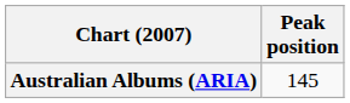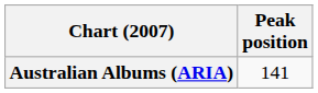Australian Albums (ARIA) | Peak position: 145 -> 141
